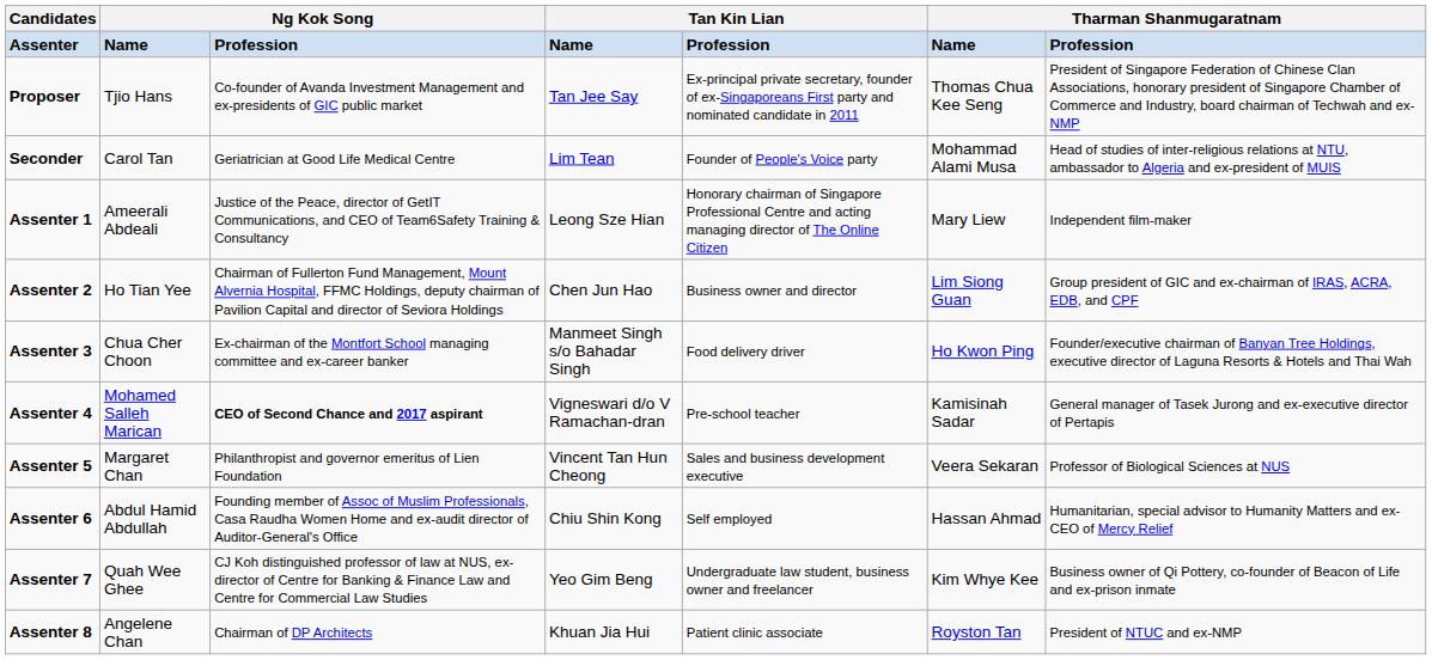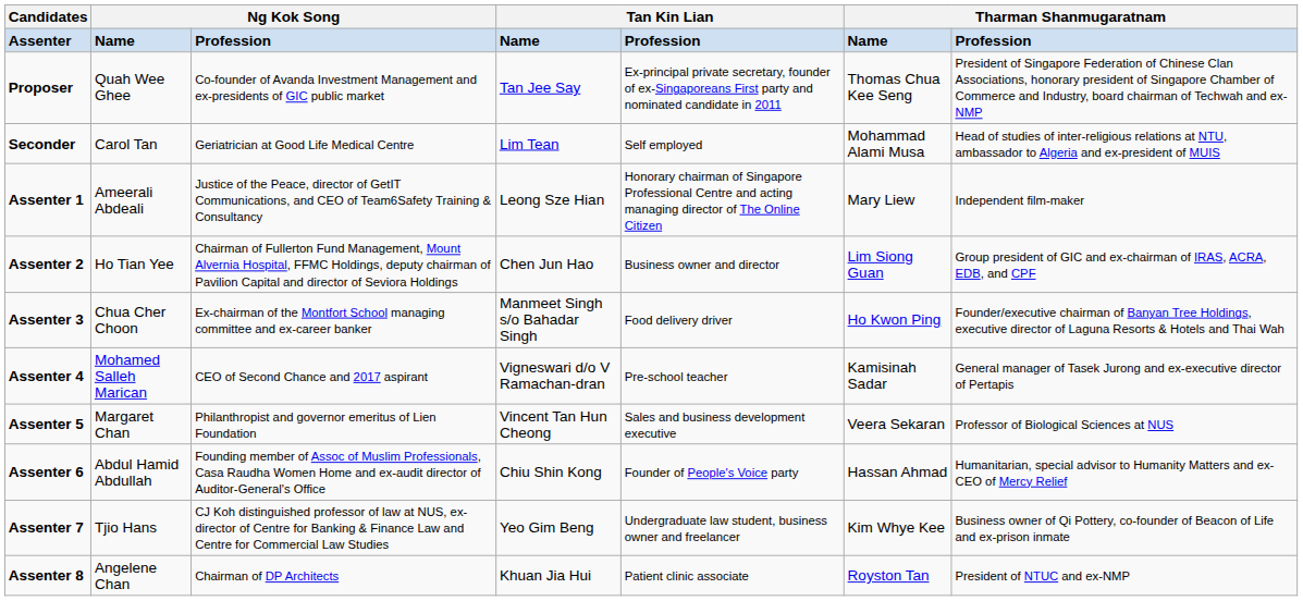Proposer | column 2: Tjio Hans -> Quah Wee Ghee
Seconder | column 5: Founder of People's Voice party -> Self employed
Assenter 4 | column 3: bold -> normal
Assenter 6 | column 5: Self employed -> Founder of People's Voice party
Assenter 7 | column 2: Quah Wee Ghee -> Tjio Hans
